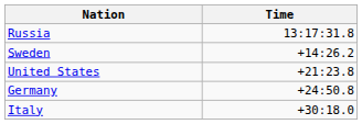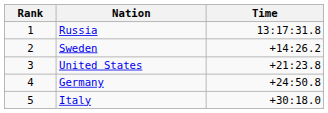+ column: Rank | 1 | 2 | 3 | 4 | 5
